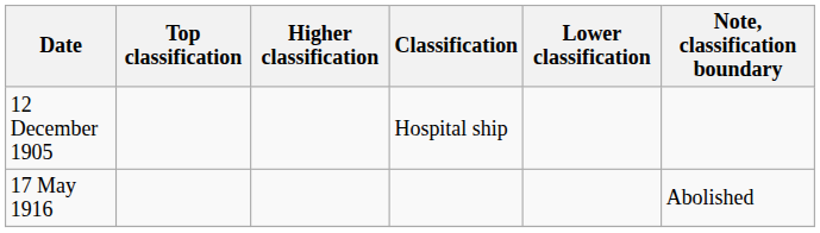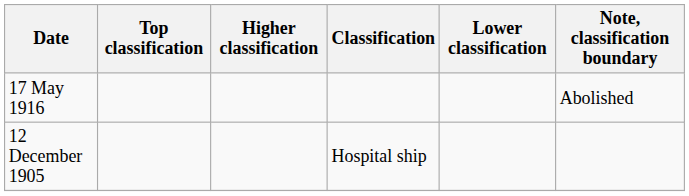rows swapped: 12 December 1905 <-> 17 May 1916
